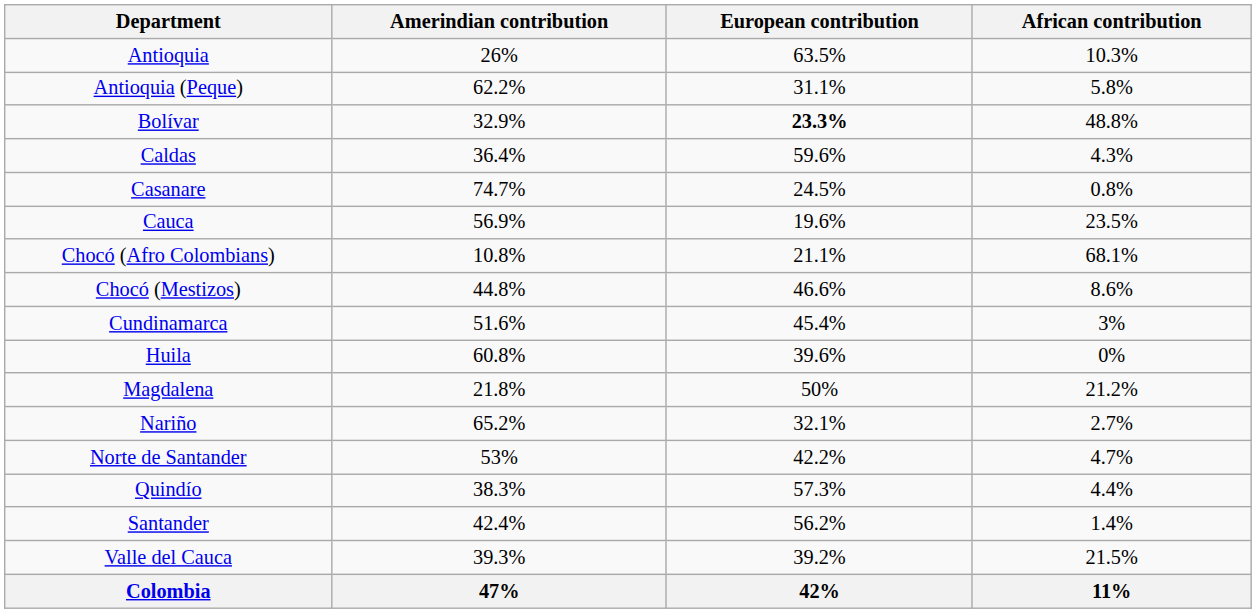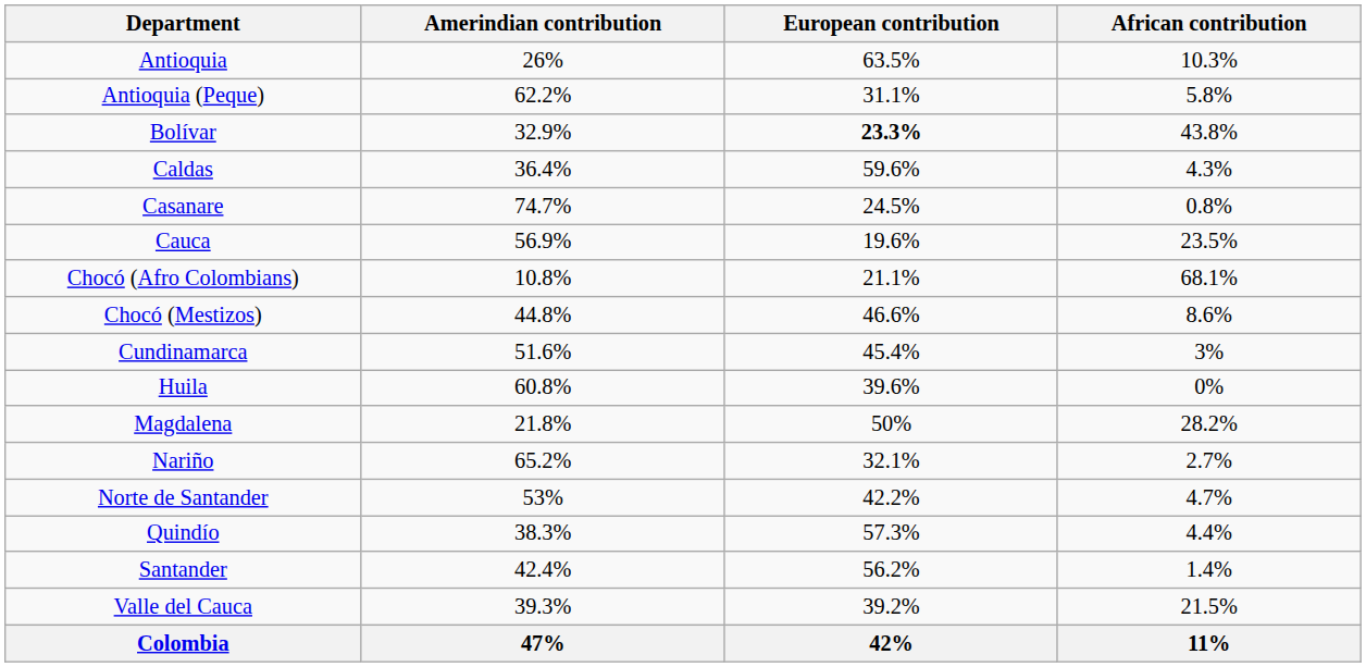Bolívar | African contribution: 48.8% -> 43.8%
Magdalena | African contribution: 21.2% -> 28.2%
